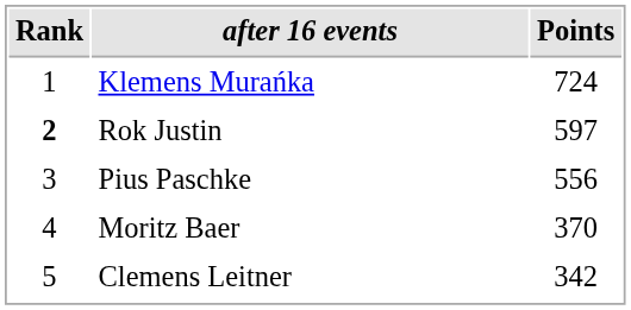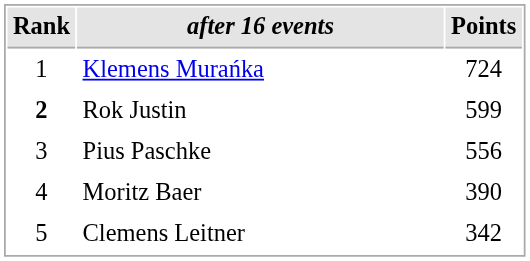Rok Justin | Points: 597 -> 599
Moritz Baer | Points: 370 -> 390
